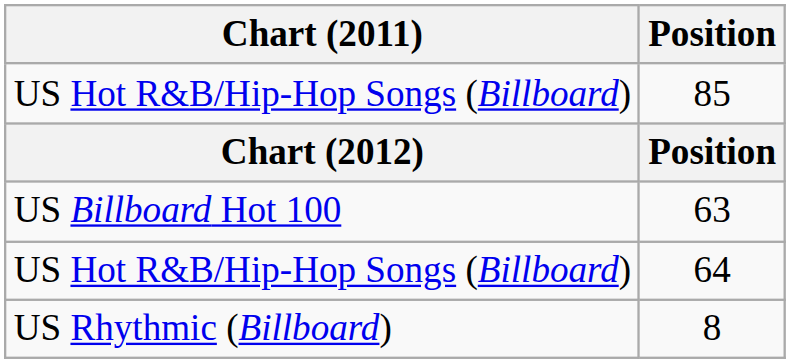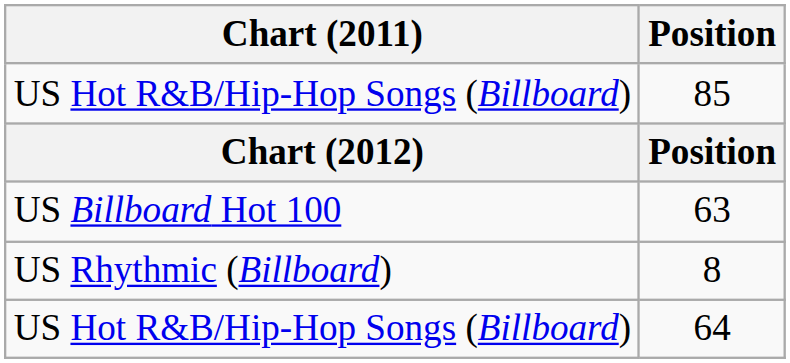rows swapped: 64 <-> 8
